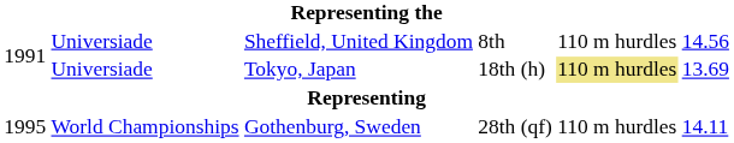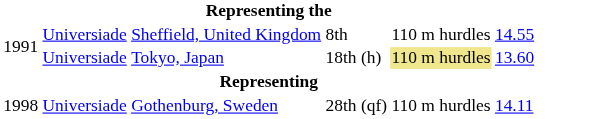Sheffield, United Kingdom | column 6: 14.56 -> 14.55
Tokyo, Japan | column 6: 13.69 -> 13.60
Gothenburg, Sweden | column 1: 1995 -> 1998
Gothenburg, Sweden | column 2: World Championships -> Universiade
